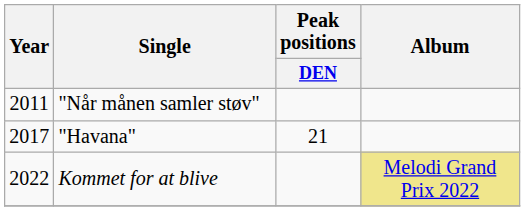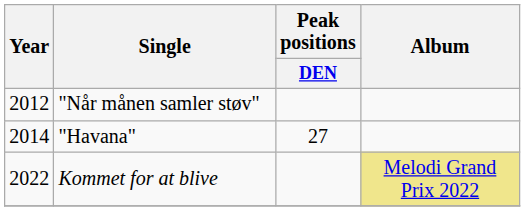"Når månen samler støv" | Year: 2011 -> 2012
"Havana" | Year: 2017 -> 2014
"Havana" | Peak positions / DEN: 21 -> 27
